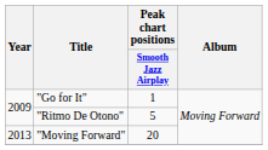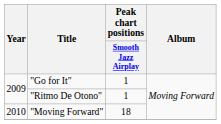"Ritmo De Otono" | Peak chart positions / Smooth Jazz Airplay: 5 -> 1
"Moving Forward" | Year: 2013 -> 2010
"Moving Forward" | Peak chart positions / Smooth Jazz Airplay: 20 -> 18
